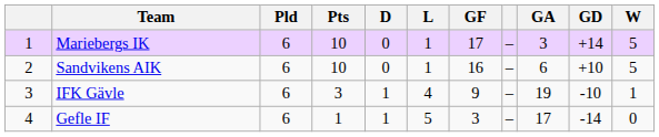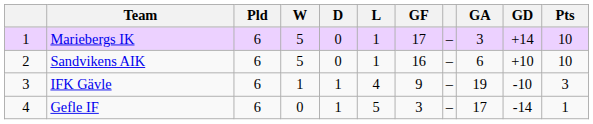columns swapped: W <-> Pts
